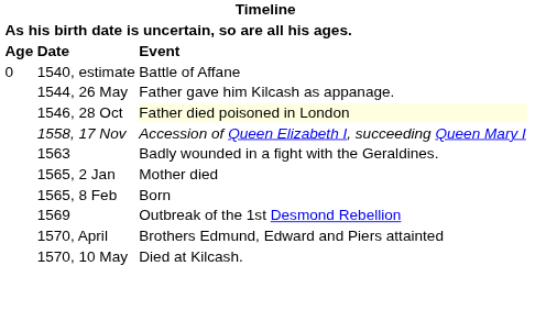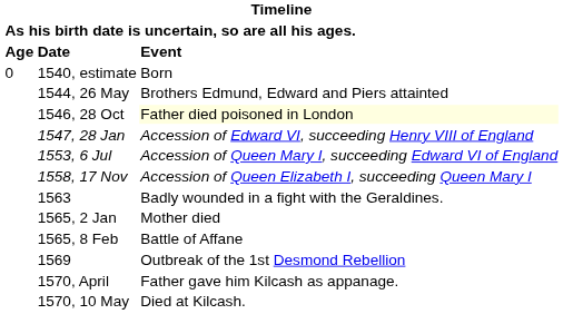1540, estimate | Event: Battle of Affane -> Born
1544, 26 May | Event: Father gave him Kilcash as appanage. -> Brothers Edmund, Edward and Piers attainted
+ row: 1547, 28 Jan | Accession of Edward VI, succeeding Henry VIII of England
+ row: 1553, 6 Jul | Accession of Queen Mary I, succeeding Edward VI of England
1565, 8 Feb | Event: Born -> Battle of Affane
1570, April | Event: Brothers Edmund, Edward and Piers attainted -> Father gave him Kilcash as appanage.
